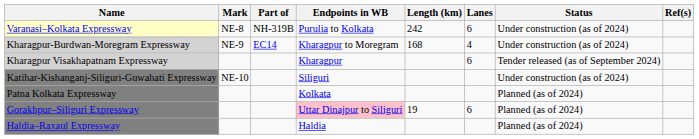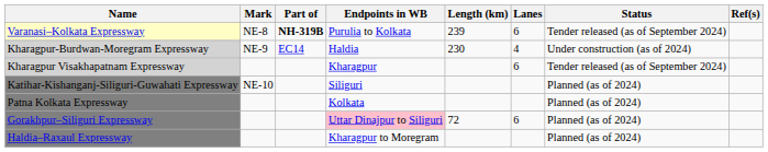Varanasi–Kolkata Expressway | Part of: normal -> bold
Varanasi–Kolkata Expressway | Length (km): 242 -> 239
Varanasi–Kolkata Expressway | Status: Under construction (as of 2024) -> Tender released (as of September 2024)
Kharagpur-Burdwan-Moregram Expressway | Endpoints in WB: Kharagpur to Moregram -> Haldia
Kharagpur-Burdwan-Moregram Expressway | Length (km): 168 -> 230
Katihar-Kishanganj-Siliguri-Guwahati Expressway | Status: Under construction (as of 2024) -> Planned (as of 2024)
Gorakhpur–Siliguri Expressway | Length (km): 19 -> 72
Haldia–Raxaul Expressway | Endpoints in WB: Haldia -> Kharagpur to Moregram
